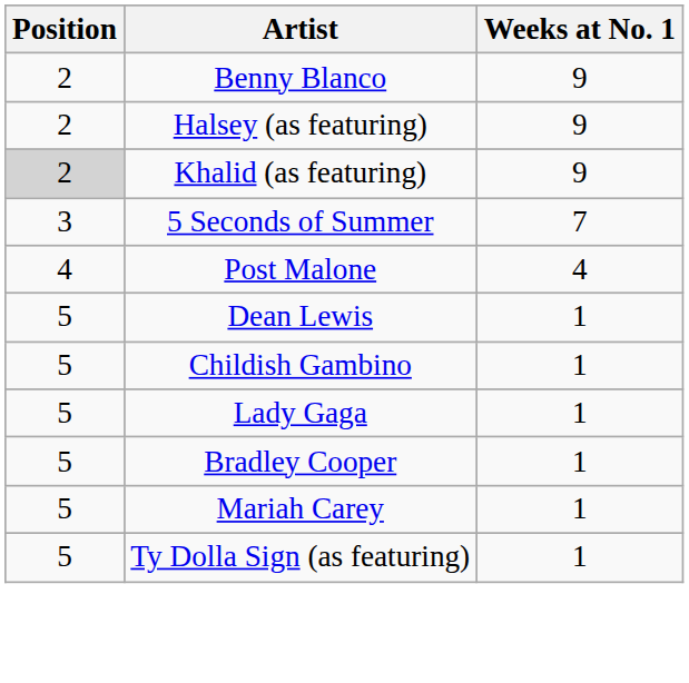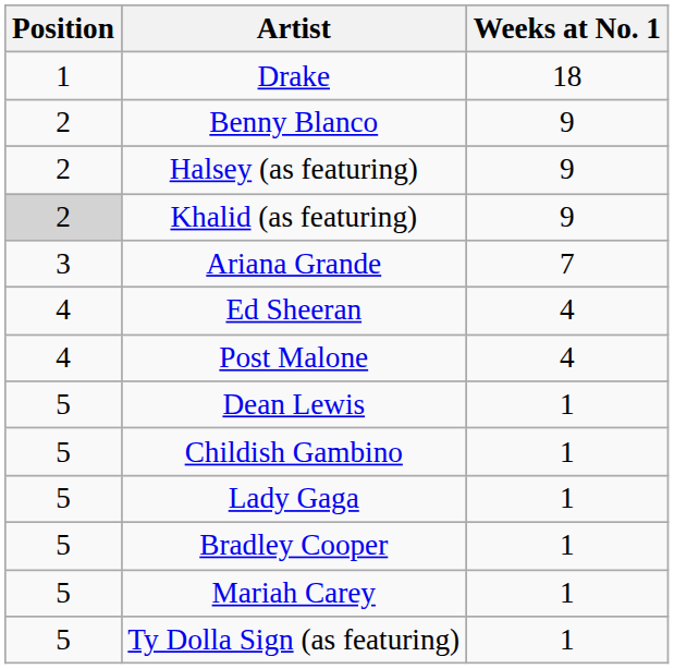+ row: 1 | Drake | 18
- row: 3 | 5 Seconds of Summer | 7
+ row: 3 | Ariana Grande | 7
+ row: 4 | Ed Sheeran | 4
